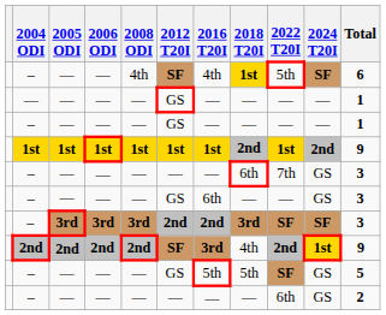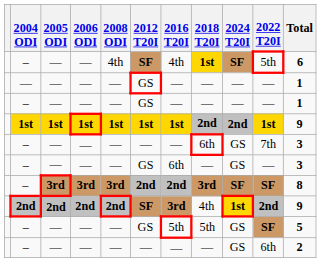columns swapped: 2022 T20I <-> 2024 T20I
– / 3rd | Total: 3 -> 8
